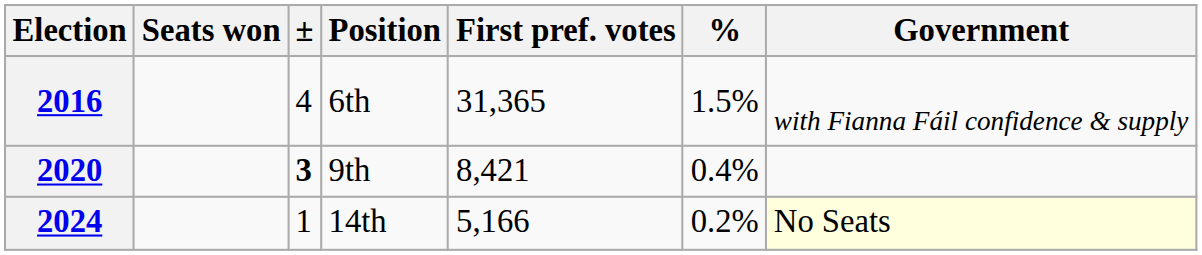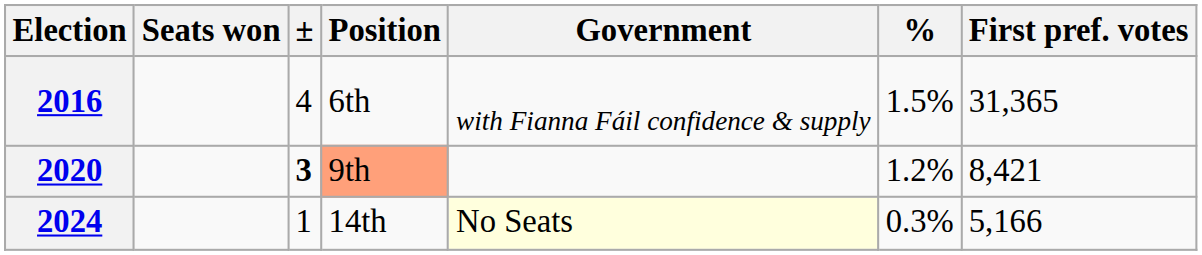columns swapped: First pref. votes <-> Government
2020 | Position: no background -> lightsalmon background
2020 | %: 0.4% -> 1.2%
2024 | %: 0.2% -> 0.3%
